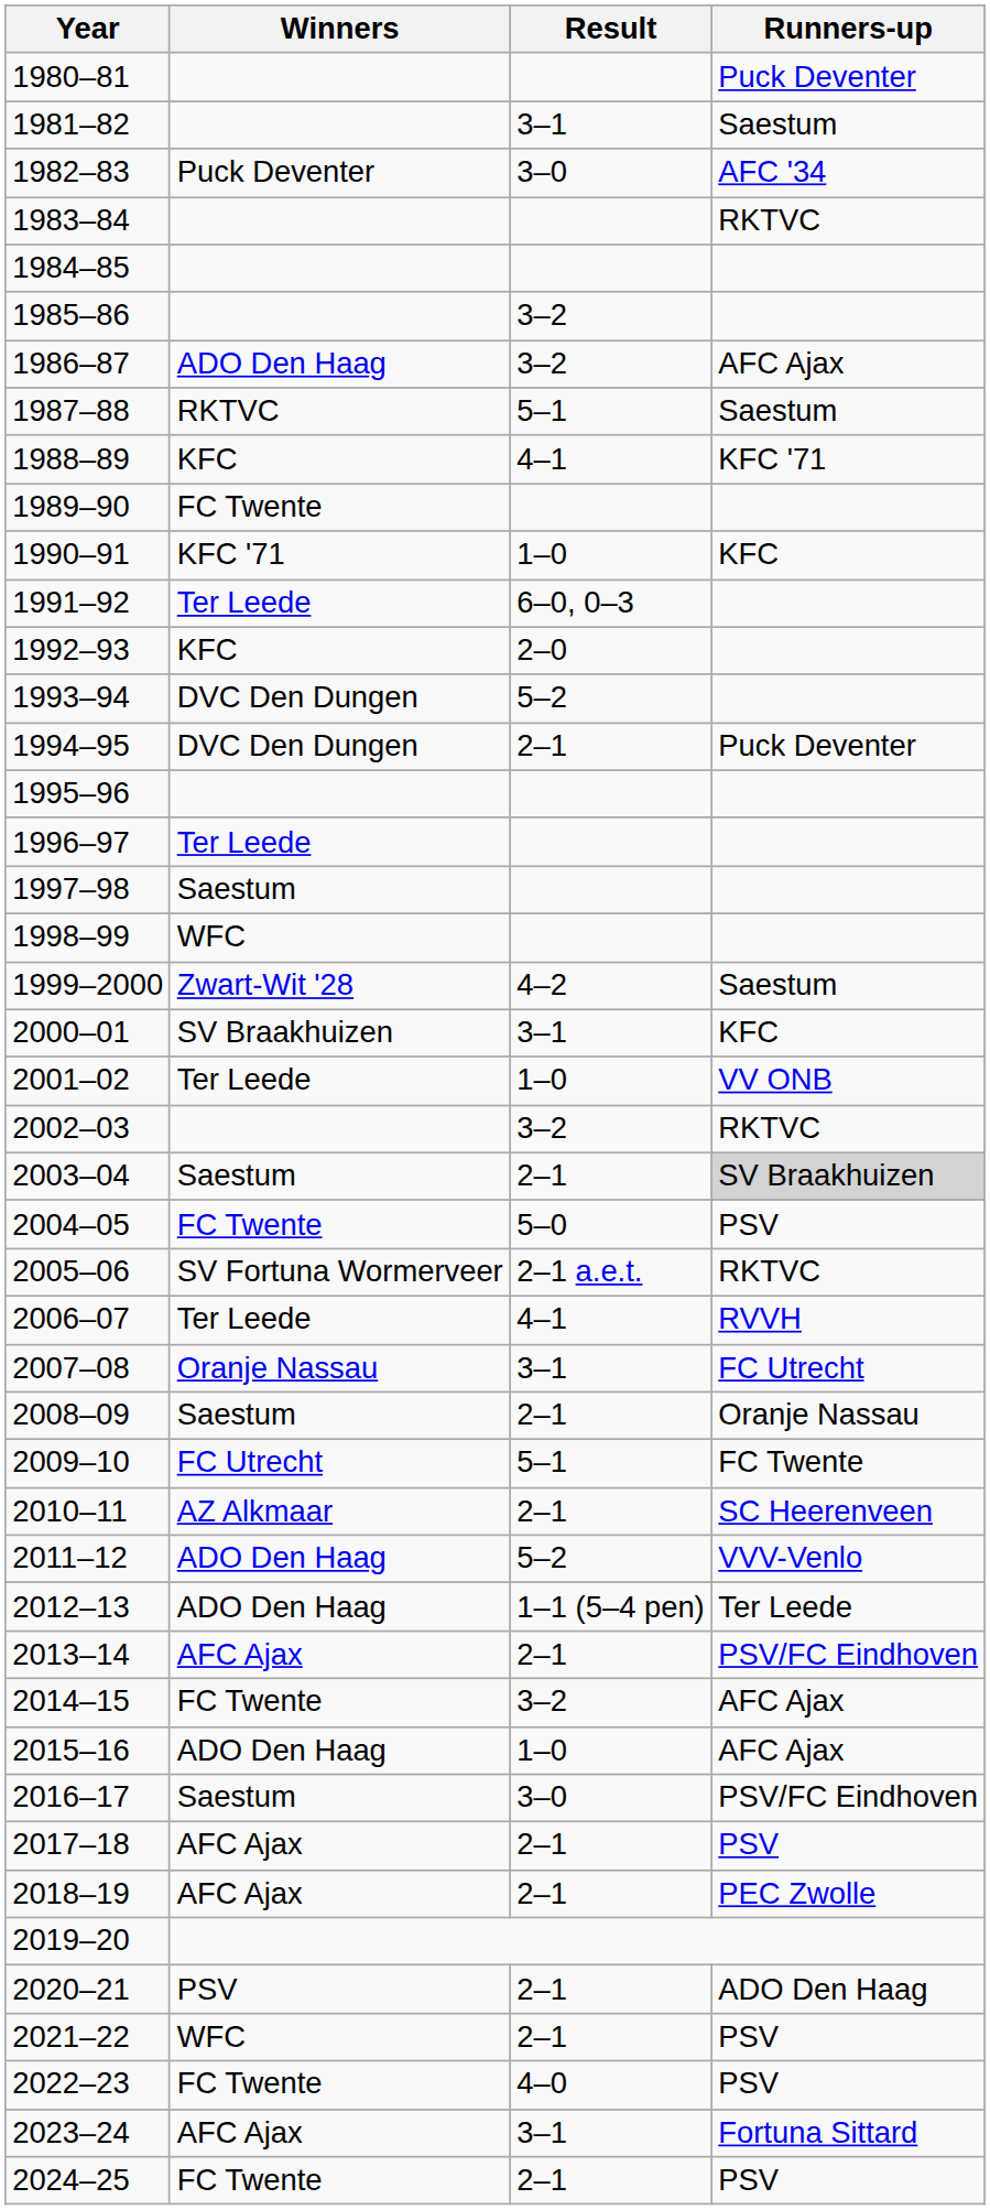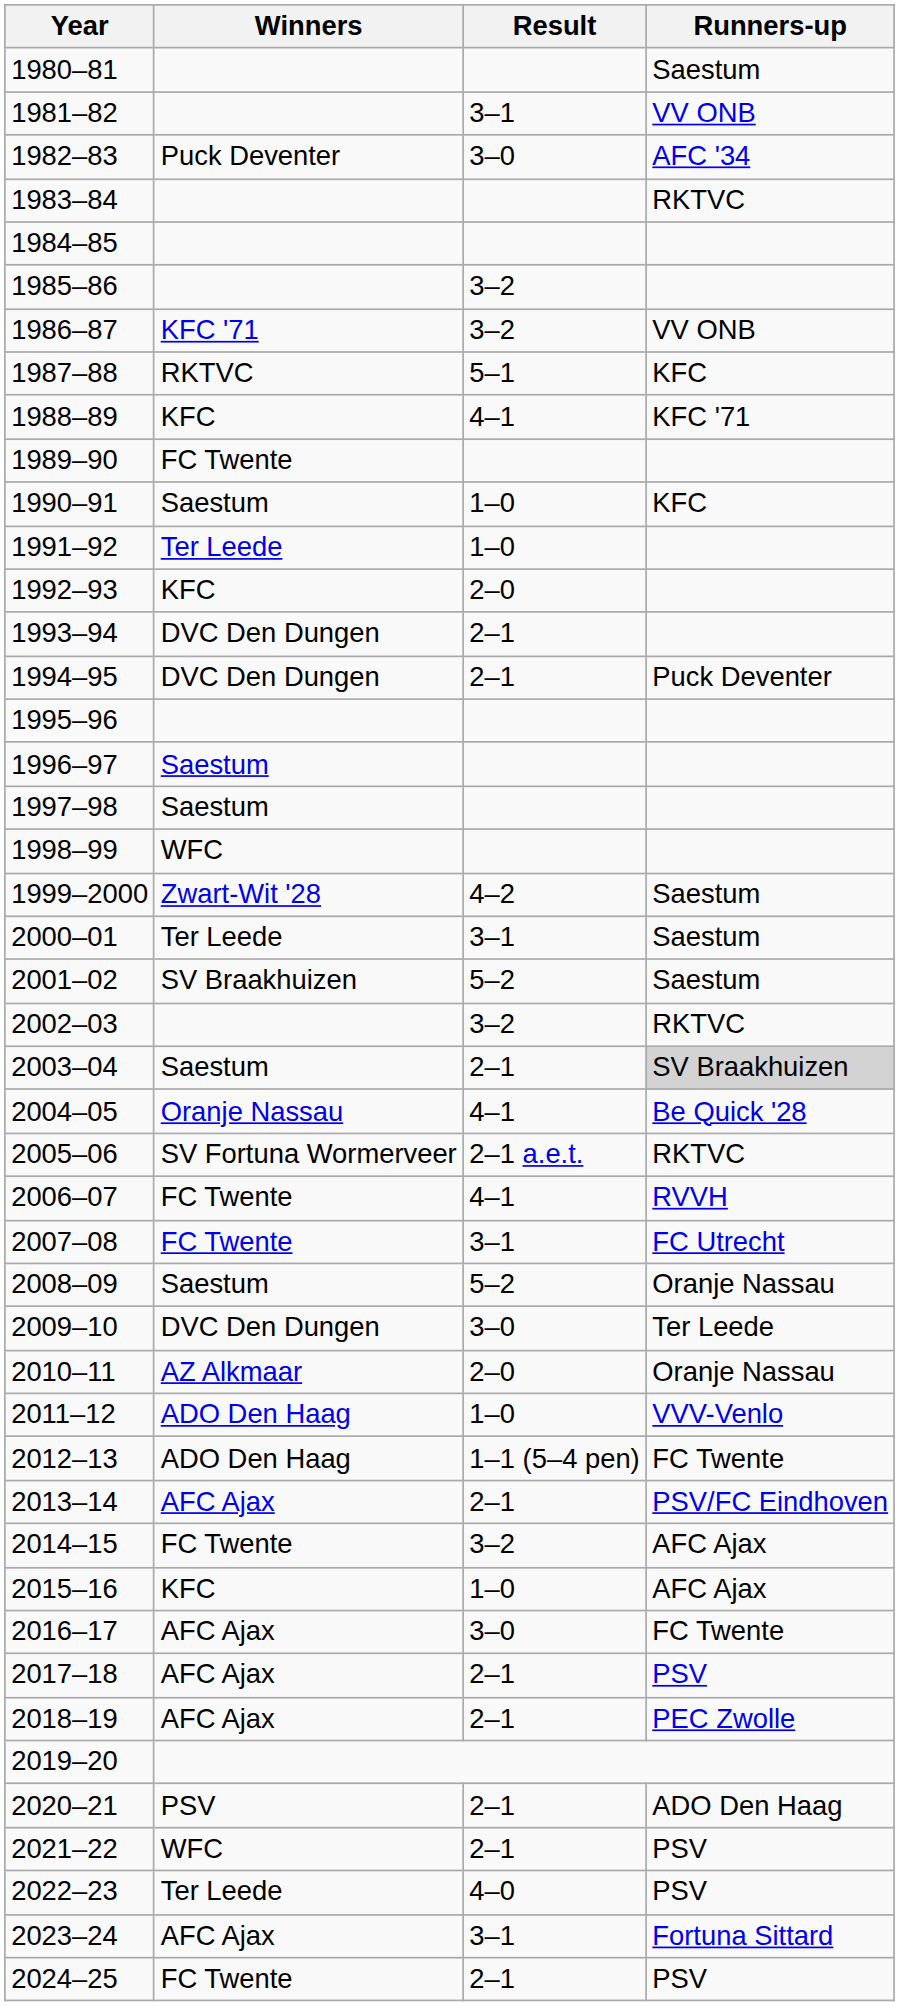1980–81 | Runners-up: Puck Deventer -> Saestum
1981–82 | Runners-up: Saestum -> VV ONB
1986–87 | Winners: ADO Den Haag -> KFC '71
1986–87 | Runners-up: AFC Ajax -> VV ONB
1987–88 | Runners-up: Saestum -> KFC
1990–91 | Winners: KFC '71 -> Saestum
1991–92 | Result: 6–0, 0–3 -> 1–0
1993–94 | Result: 5–2 -> 2–1
1996–97 | Winners: Ter Leede -> Saestum
2000–01 | Winners: SV Braakhuizen -> Ter Leede
2000–01 | Runners-up: KFC -> Saestum
2001–02 | Winners: Ter Leede -> SV Braakhuizen
2001–02 | Result: 1–0 -> 5–2
2001–02 | Runners-up: VV ONB -> Saestum
2004–05 | Winners: FC Twente -> Oranje Nassau
2004–05 | Result: 5–0 -> 4–1
2004–05 | Runners-up: PSV -> Be Quick '28
2006–07 | Winners: Ter Leede -> FC Twente
2007–08 | Winners: Oranje Nassau -> FC Twente
2008–09 | Result: 2–1 -> 5–2
2009–10 | Winners: FC Utrecht -> DVC Den Dungen
2009–10 | Result: 5–1 -> 3–0
2009–10 | Runners-up: FC Twente -> Ter Leede
2010–11 | Result: 2–1 -> 2–0
2010–11 | Runners-up: SC Heerenveen -> Oranje Nassau
2011–12 | Result: 5–2 -> 1–0
2012–13 | Runners-up: Ter Leede -> FC Twente
2015–16 | Winners: ADO Den Haag -> KFC
2016–17 | Winners: Saestum -> AFC Ajax
2016–17 | Runners-up: PSV/FC Eindhoven -> FC Twente
2022–23 | Winners: FC Twente -> Ter Leede
